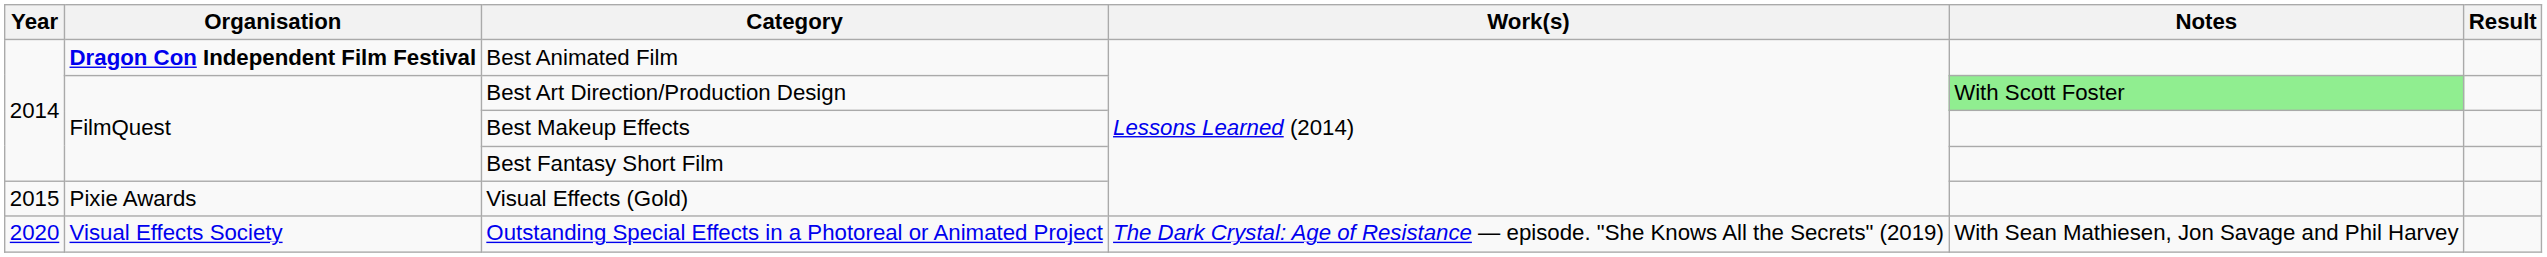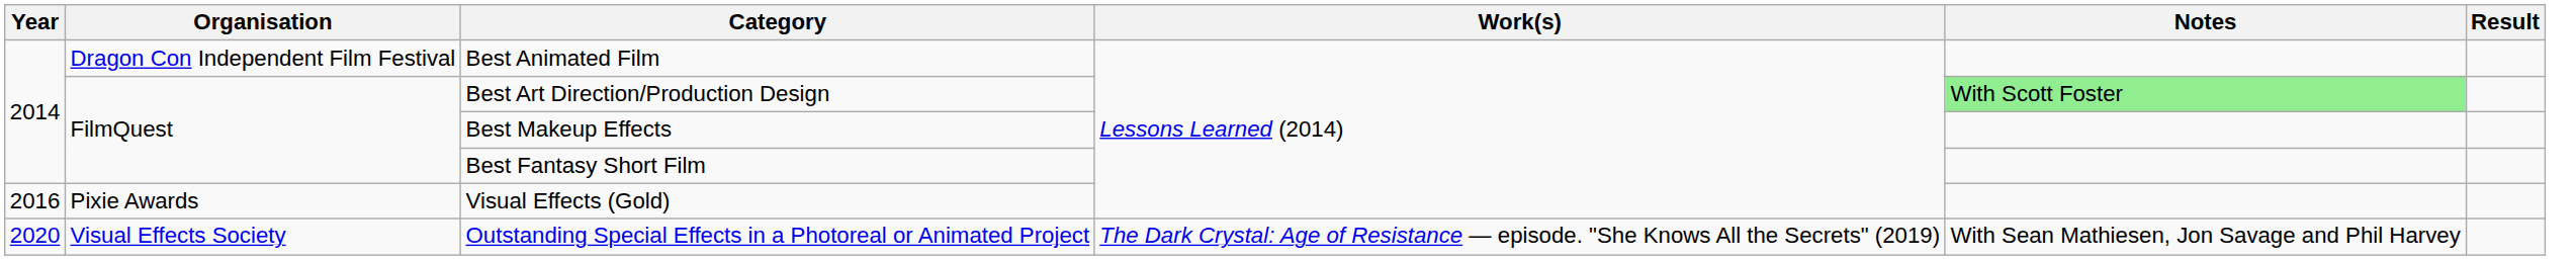Best Animated Film | Organisation: bold -> normal
Visual Effects (Gold) | Year: 2015 -> 2016
